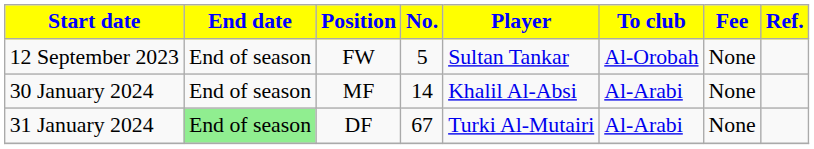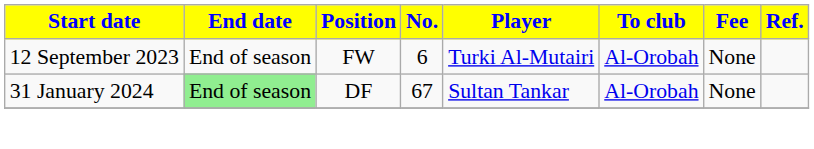12 September 2023 | No.: 5 -> 6
12 September 2023 | Player: Sultan Tankar -> Turki Al-Mutairi
- row: 30 January 2024 | End of season | MF | 14 | Khalil Al-Absi | Al-Arabi | None
31 January 2024 | Player: Turki Al-Mutairi -> Sultan Tankar
31 January 2024 | To club: Al-Arabi -> Al-Orobah
